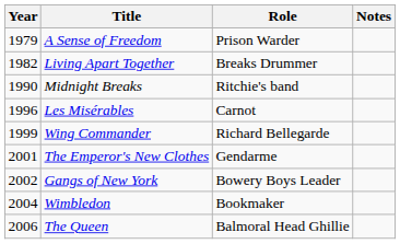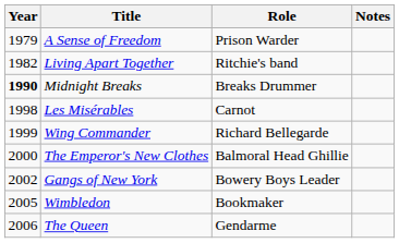Living Apart Together | Role: Breaks Drummer -> Ritchie's band
Midnight Breaks | Year: normal -> bold
Midnight Breaks | Role: Ritchie's band -> Breaks Drummer
Les Misérables | Year: 1996 -> 1998
The Emperor's New Clothes | Year: 2001 -> 2000
The Emperor's New Clothes | Role: Gendarme -> Balmoral Head Ghillie
Wimbledon | Year: 2004 -> 2005
The Queen | Role: Balmoral Head Ghillie -> Gendarme
